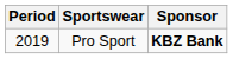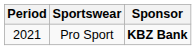Pro Sport | Period: 2019 -> 2021
